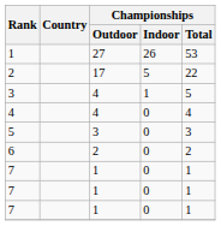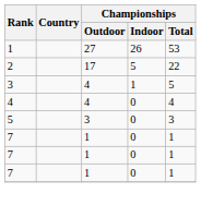- row: 6 | 2 | 0 | 2
